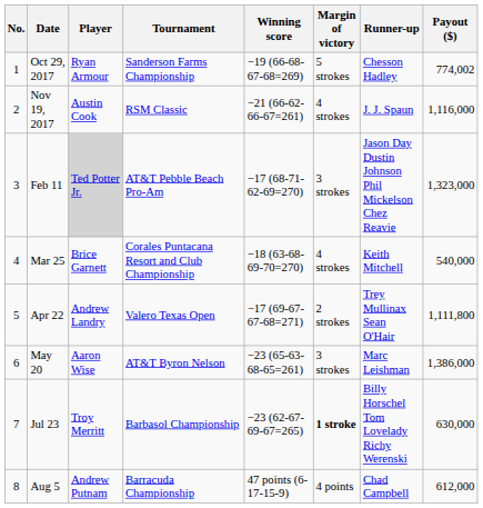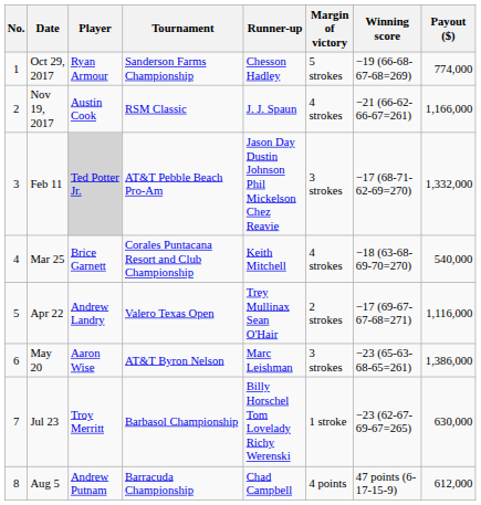columns swapped: Winning score <-> Runner-up
Oct 29, 2017 | Payout ($): 774,002 -> 774,000
Nov 19, 2017 | Payout ($): 1,116,000 -> 1,166,000
Feb 11 | Payout ($): 1,323,000 -> 1,332,000
Apr 22 | Payout ($): 1,111,800 -> 1,116,000
Jul 23 | Margin of victory: bold -> normal
